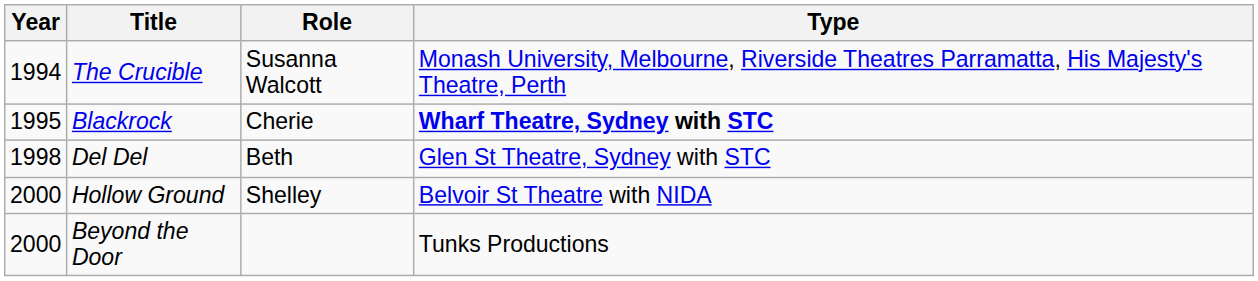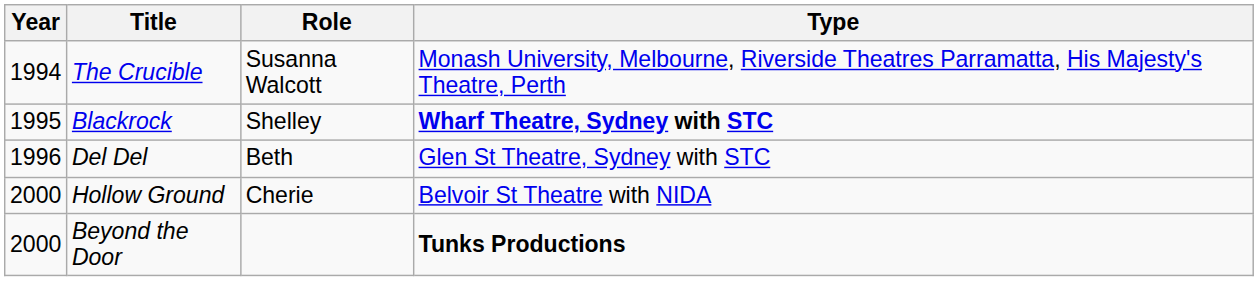Blackrock | Role: Cherie -> Shelley
Del Del | Year: 1998 -> 1996
Hollow Ground | Role: Shelley -> Cherie
Beyond the Door | Type: normal -> bold
